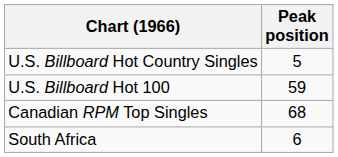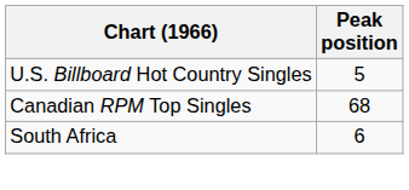- row: U.S. Billboard Hot 100 | 59
